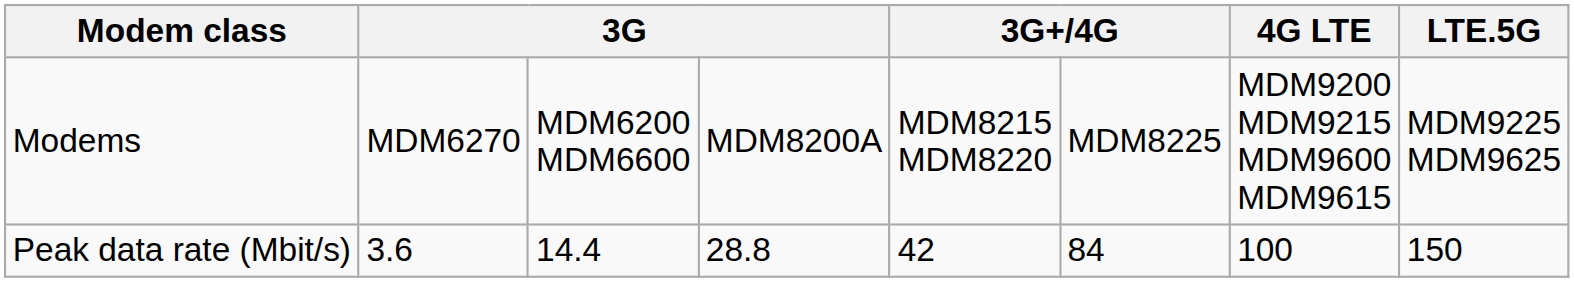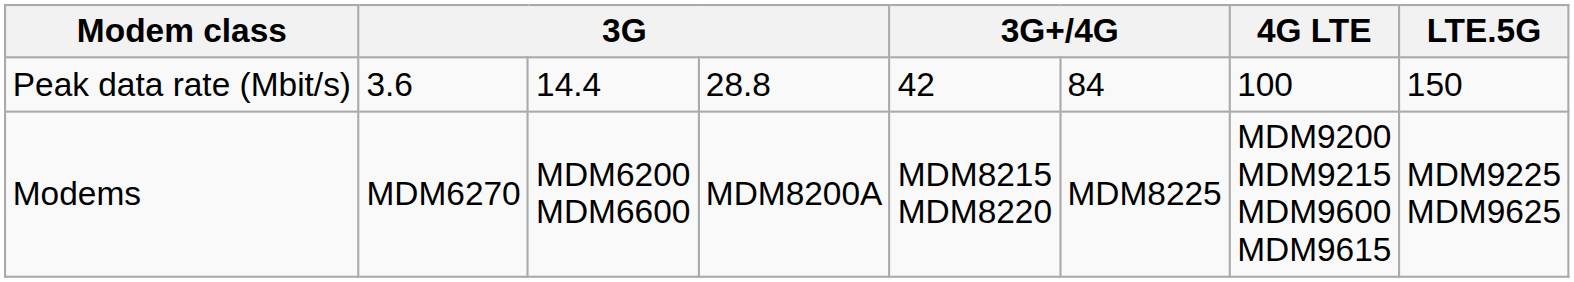rows swapped: Peak data rate (Mbit/s) <-> Modems
